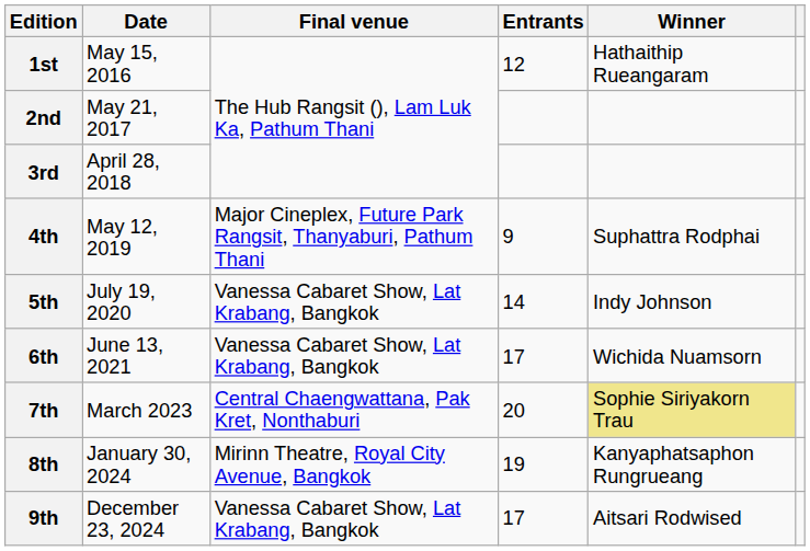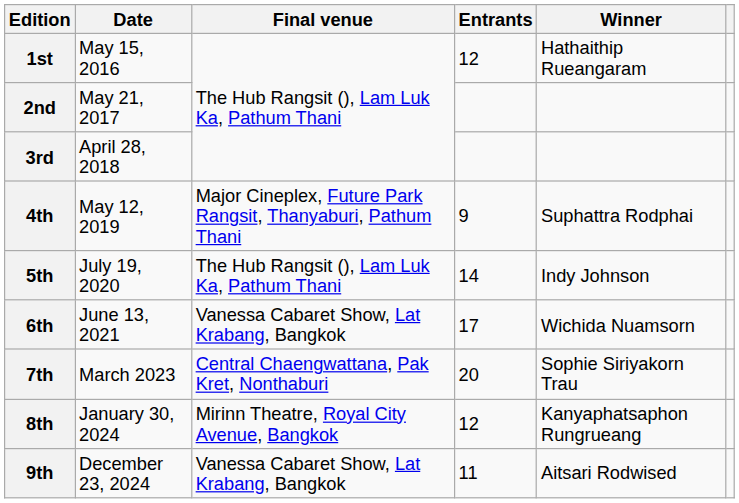5th | Final venue: Vanessa Cabaret Show, Lat Krabang, Bangkok -> The Hub Rangsit (), Lam Luk Ka, Pathum Thani
7th | Winner: khaki background -> no background
8th | Entrants: 19 -> 12
9th | Entrants: 17 -> 11
